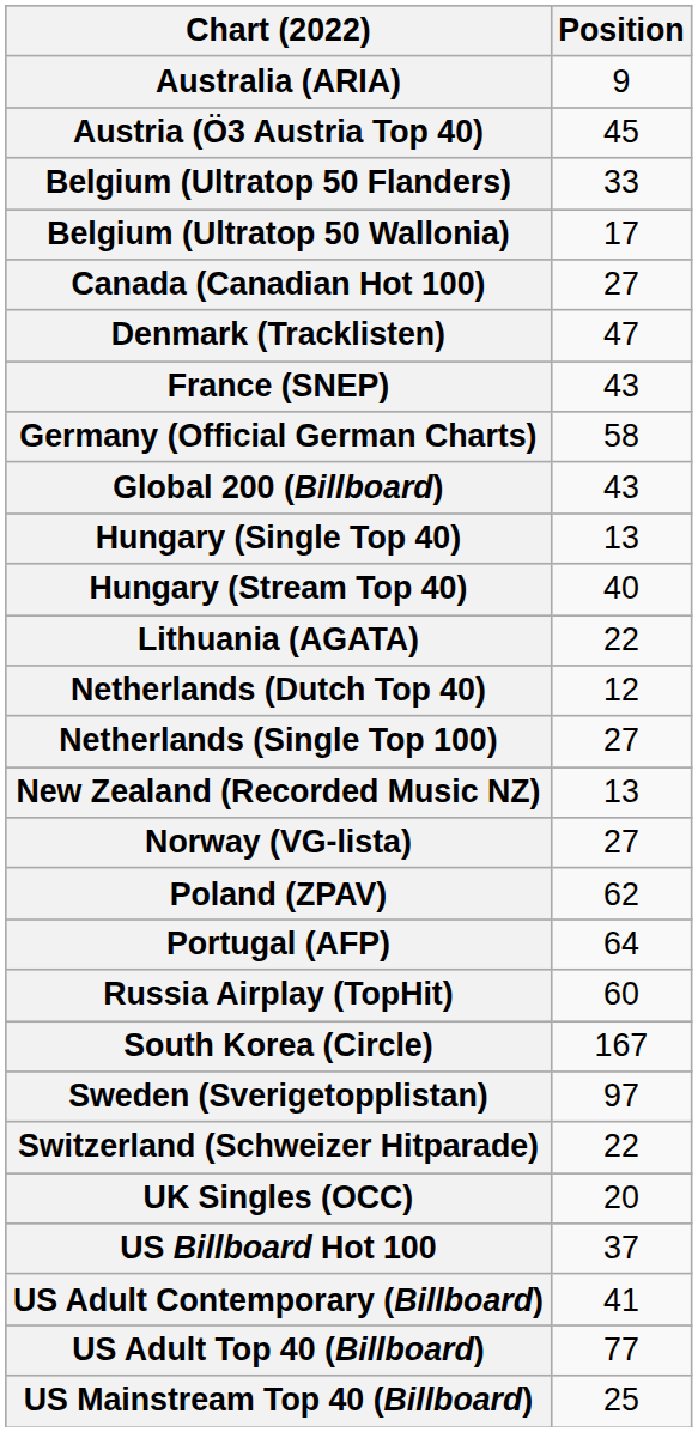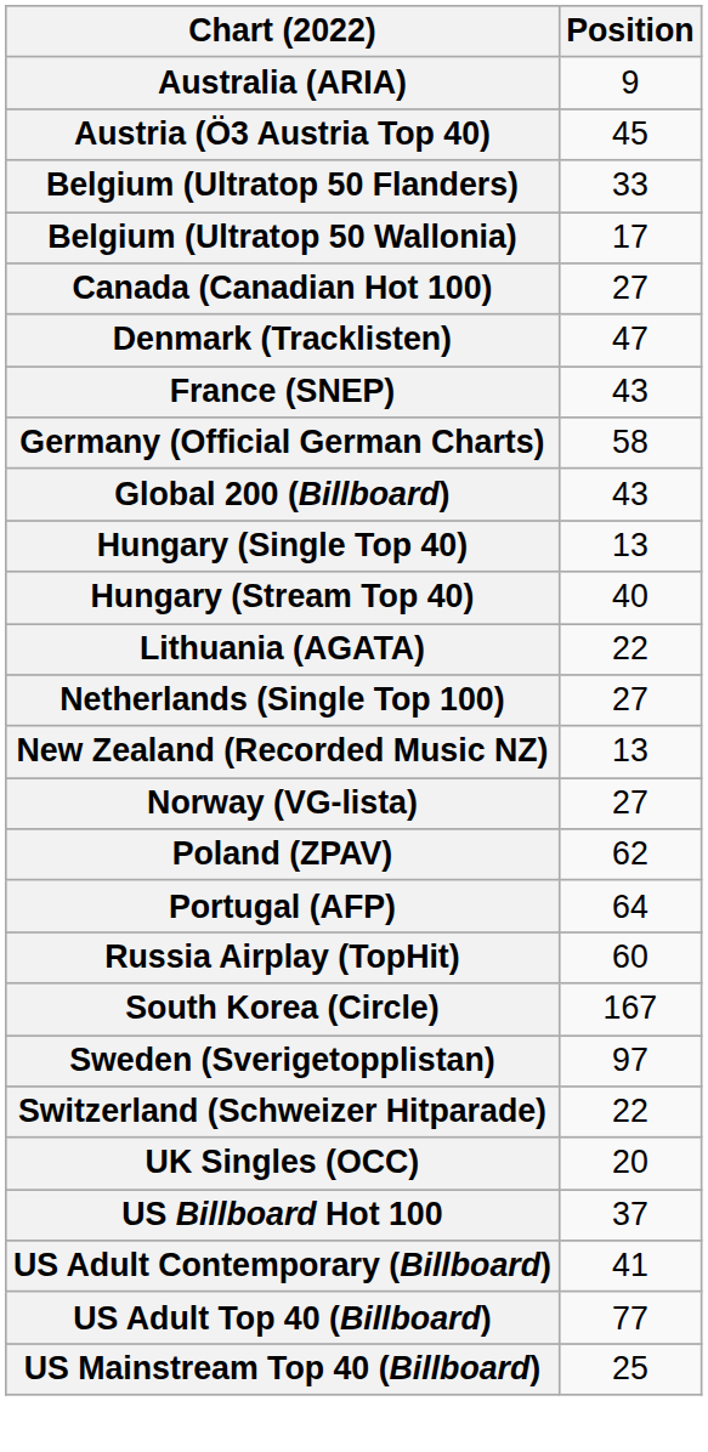- row: Netherlands (Dutch Top 40) | 12
